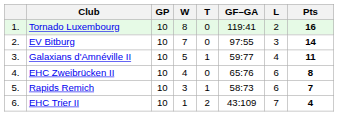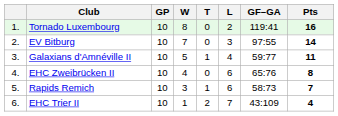columns swapped: L <-> GF–GA
